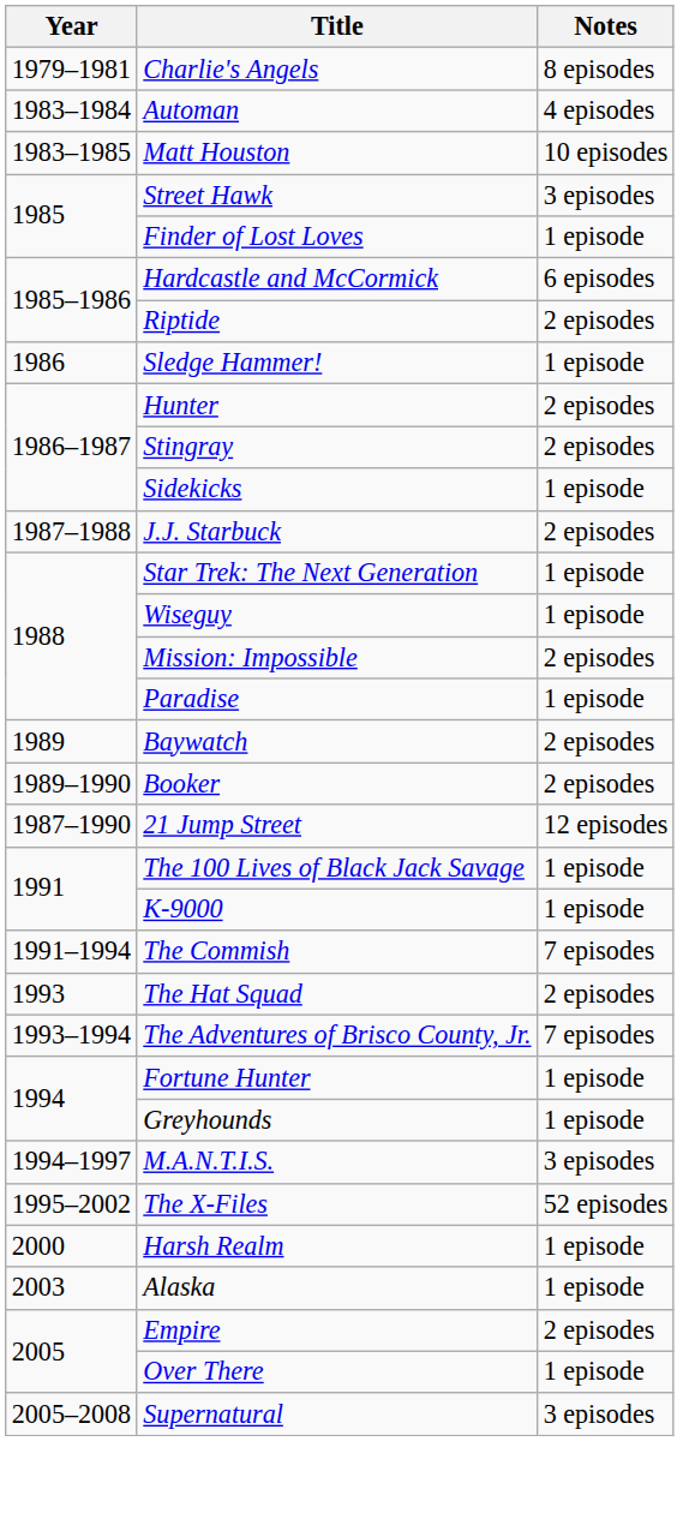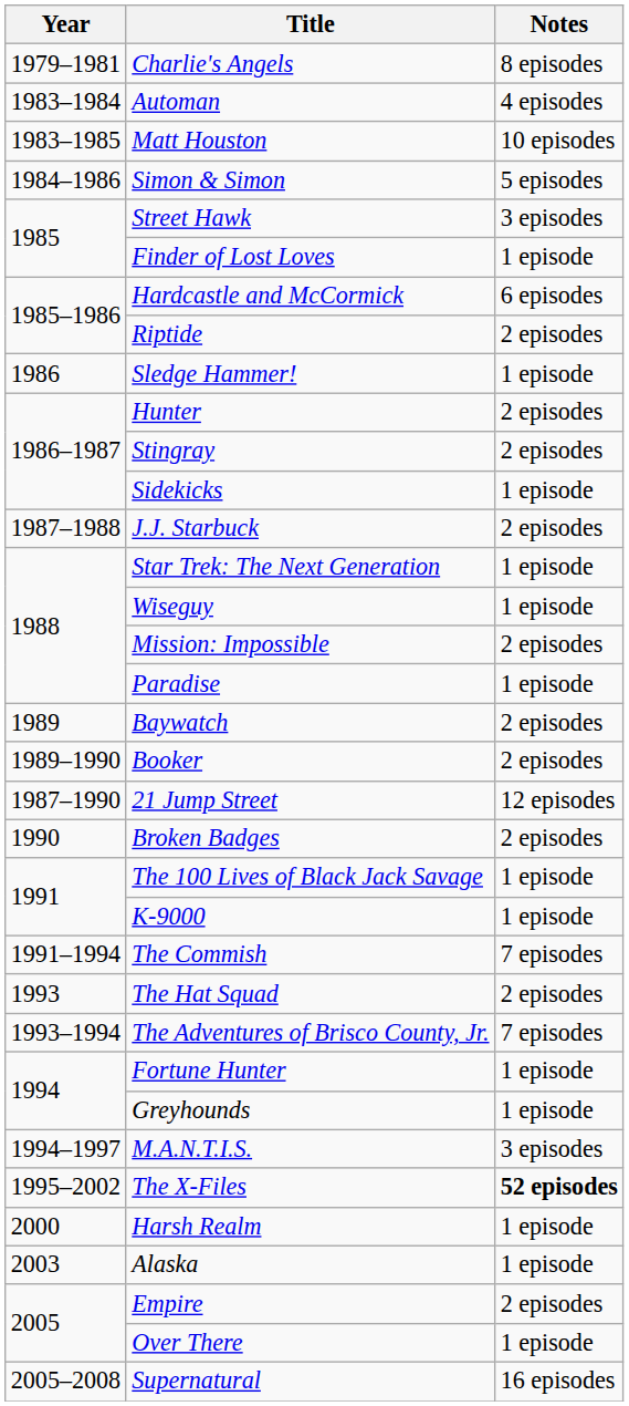+ row: 1984–1986 | Simon & Simon | 5 episodes
+ row: 1990 | Broken Badges | 2 episodes
The X-Files | Notes: normal -> bold
Supernatural | Notes: 3 episodes -> 16 episodes
